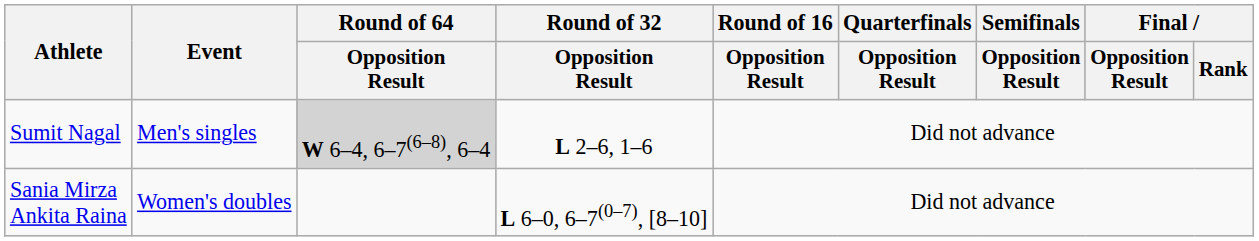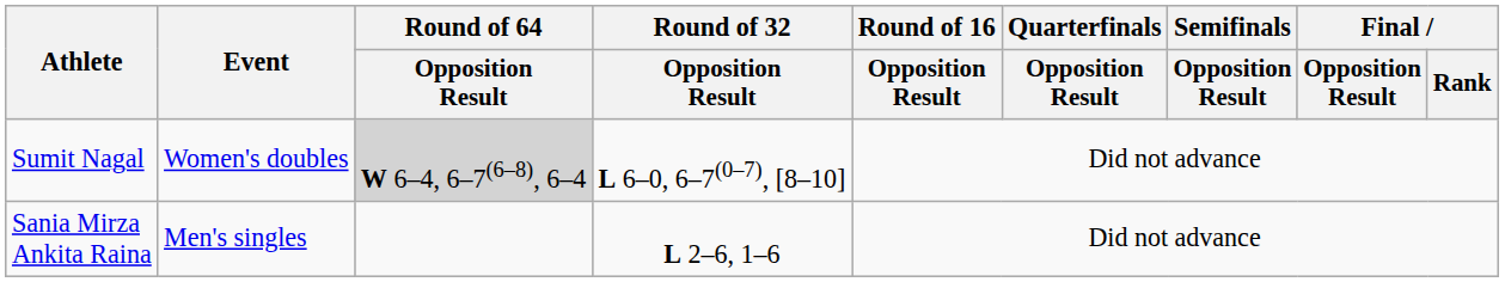Sumit Nagal | Event: Men's singles -> Women's doubles
Sumit Nagal | Round of 32 / Opposition Result: L 2–6, 1–6 -> L 6–0, 6–7(0–7), [8–10]
Sania Mirza Ankita Raina | Event: Women's doubles -> Men's singles
Sania Mirza Ankita Raina | Round of 32 / Opposition Result: L 6–0, 6–7(0–7), [8–10] -> L 2–6, 1–6
